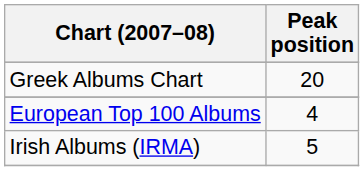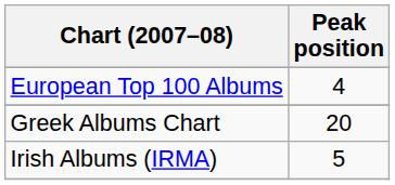rows swapped: European Top 100 Albums <-> Greek Albums Chart
